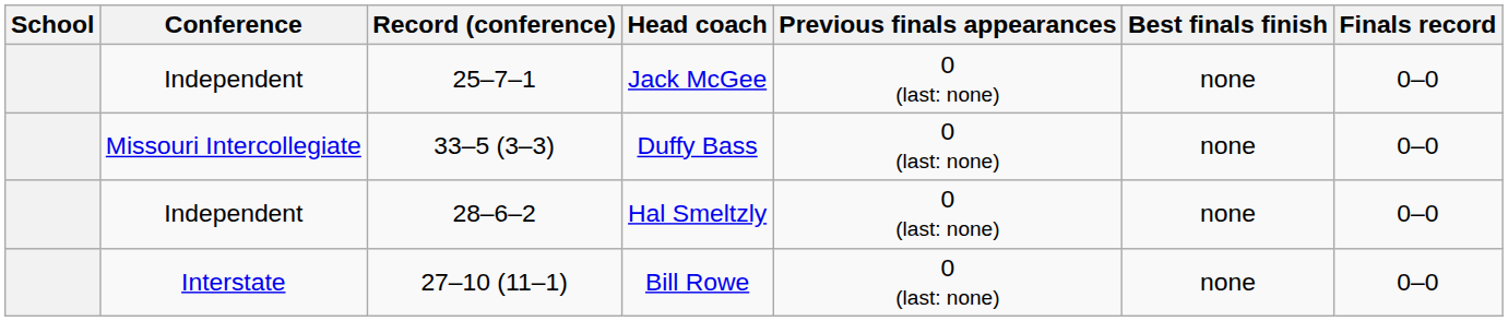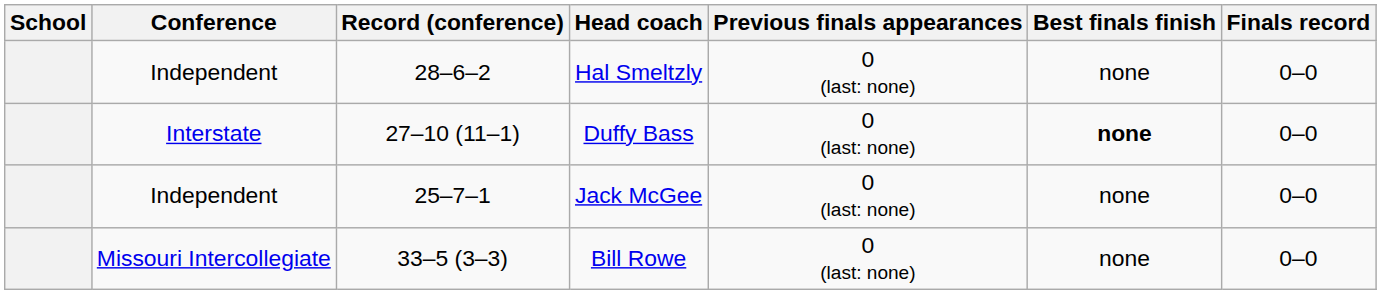rows swapped: Hal Smeltzly <-> Jack McGee
Duffy Bass | Conference: Missouri Intercollegiate -> Interstate
Duffy Bass | Record (conference): 33–5 (3–3) -> 27–10 (11–1)
Duffy Bass | Best finals finish: normal -> bold
Bill Rowe | Conference: Interstate -> Missouri Intercollegiate
Bill Rowe | Record (conference): 27–10 (11–1) -> 33–5 (3–3)
